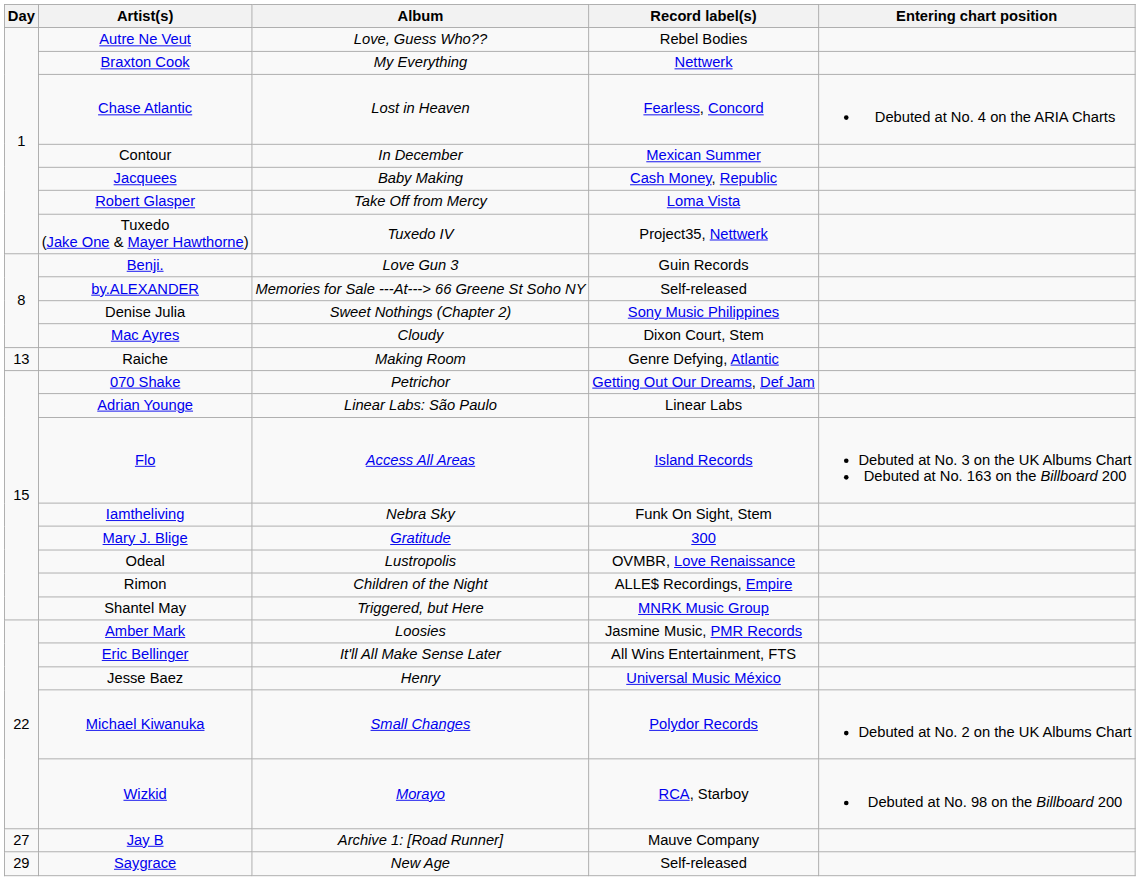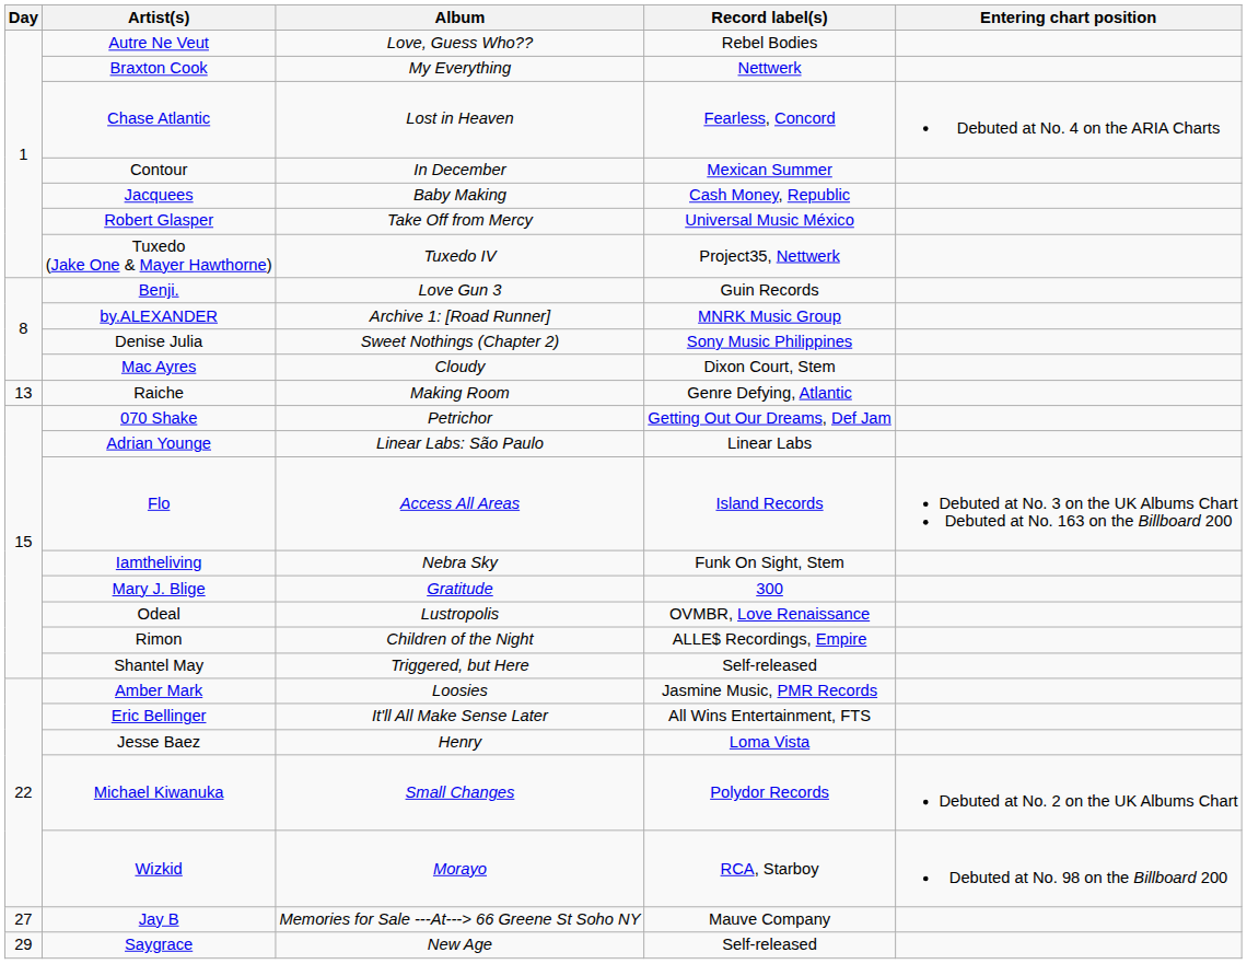Robert Glasper | Record label(s): Loma Vista -> Universal Music México
by.ALEXANDER | Album: Memories for Sale ---At---> 66 Greene St Soho NY -> Archive 1: [Road Runner]
by.ALEXANDER | Record label(s): Self-released -> MNRK Music Group
Shantel May | Record label(s): MNRK Music Group -> Self-released
Jesse Baez | Record label(s): Universal Music México -> Loma Vista
Jay B | Album: Archive 1: [Road Runner] -> Memories for Sale ---At---> 66 Greene St Soho NY
